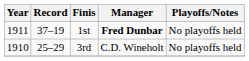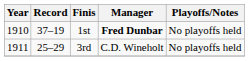1st | Year: 1911 -> 1910
3rd | Year: 1910 -> 1911
